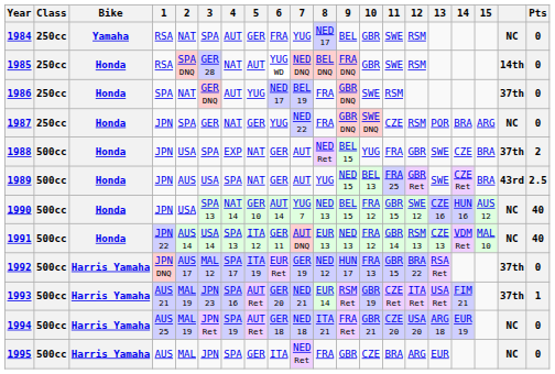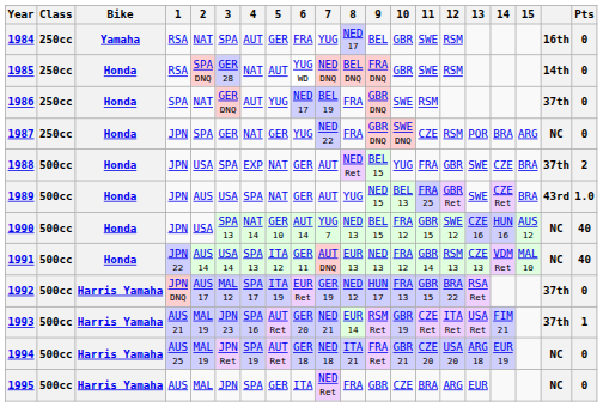1984 | column 19: NC -> 16th
1989 | Pts: 2.5 -> 1.0
